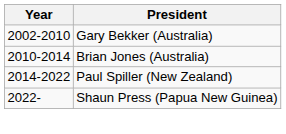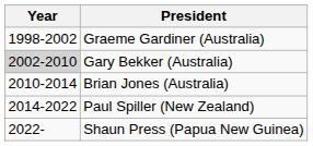+ row: 1998-2002 | Graeme Gardiner (Australia)
Gary Bekker (Australia) | Year: no background -> lightgrey background
